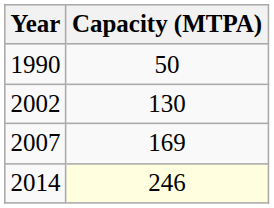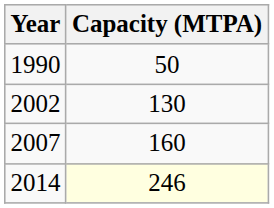2007 | Capacity (MTPA): 169 -> 160
